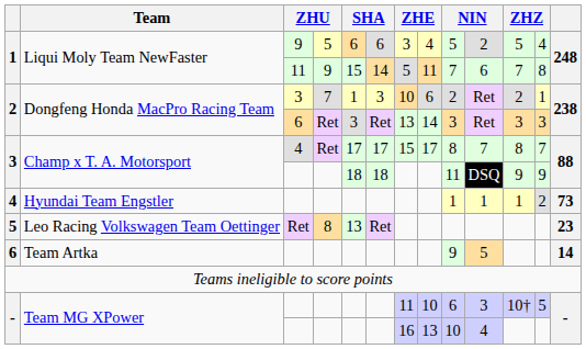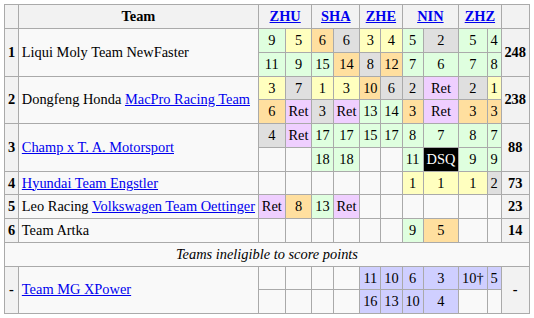1 / 11 | column 7: 5 -> 8
1 / 11 | column 8: 11 -> 12
